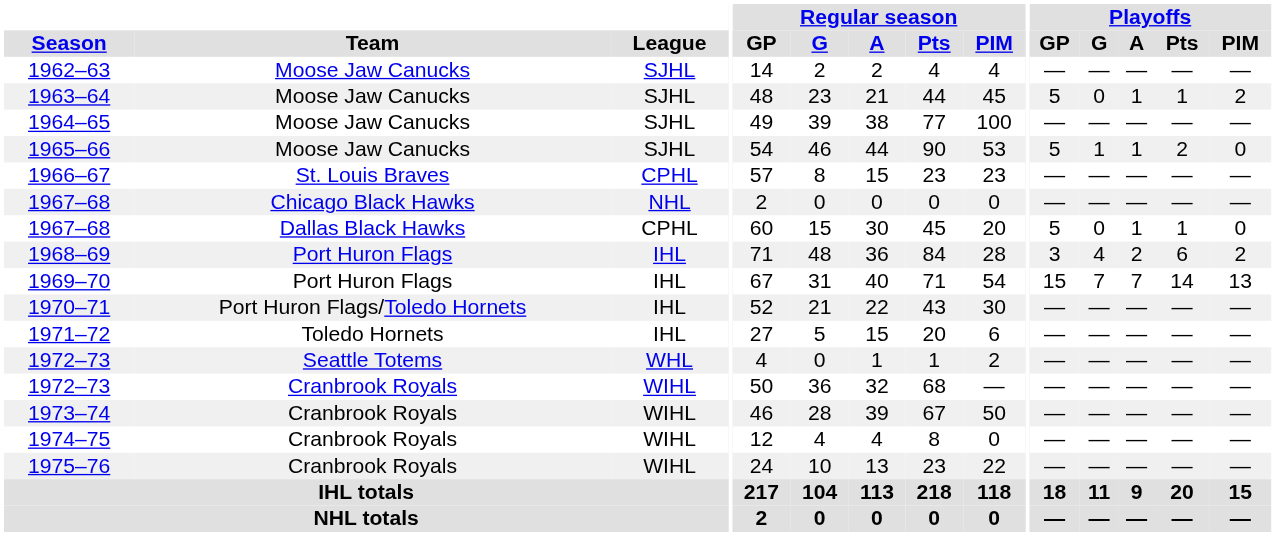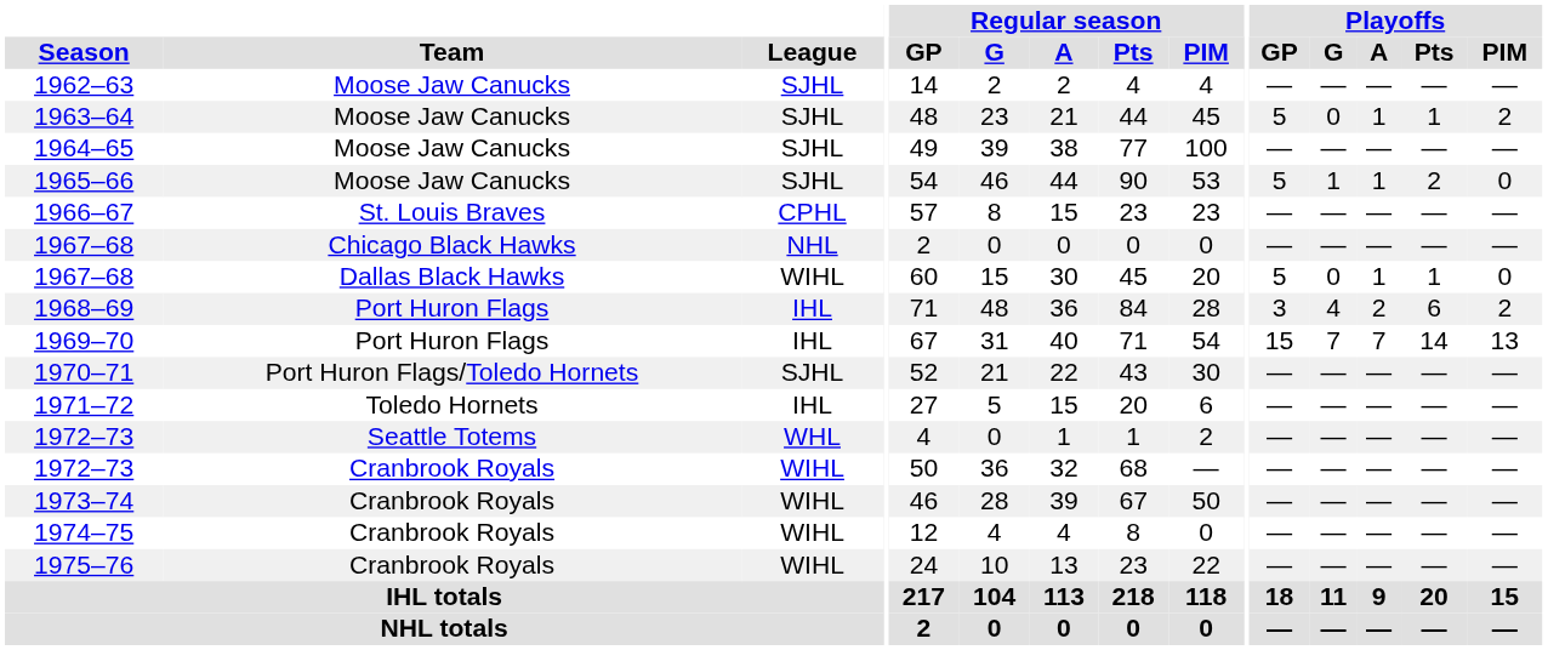1967–68 / Dallas Black Hawks | League: CPHL -> WIHL
1970–71 | League: IHL -> SJHL
